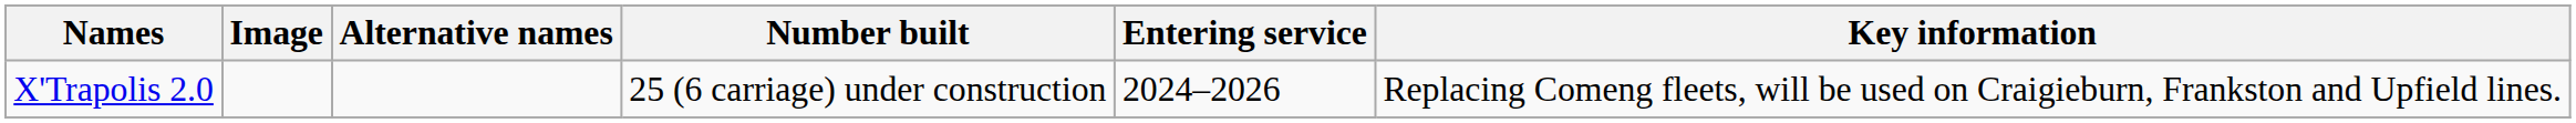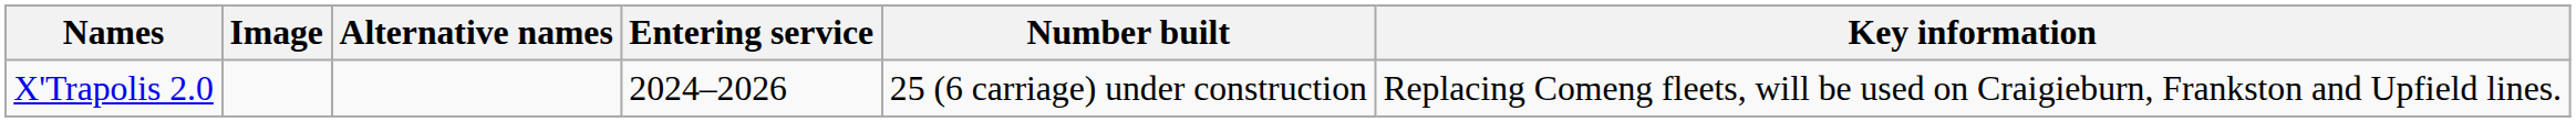columns swapped: Entering service <-> Number built
